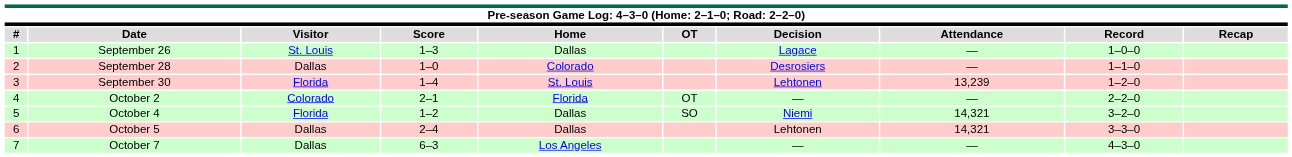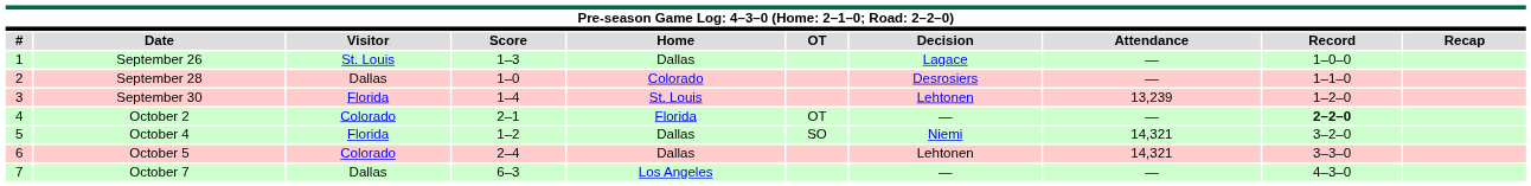October 2 | Record: normal -> bold
October 5 | Visitor: Dallas -> Colorado
